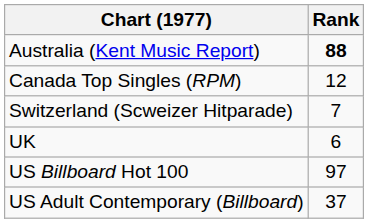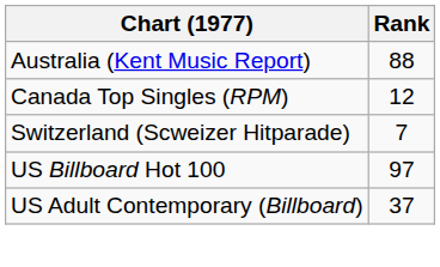Australia (Kent Music Report) | Rank: bold -> normal
- row: UK | 6
